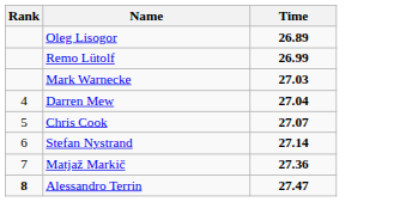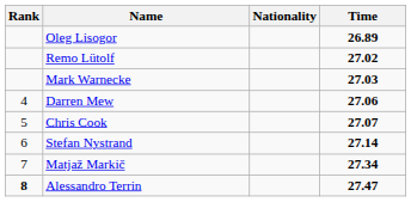+ column: Nationality
Remo Lütolf | Time: 26.99 -> 27.02
Darren Mew | Time: 27.04 -> 27.06
Matjaž Markič | Time: 27.36 -> 27.34
